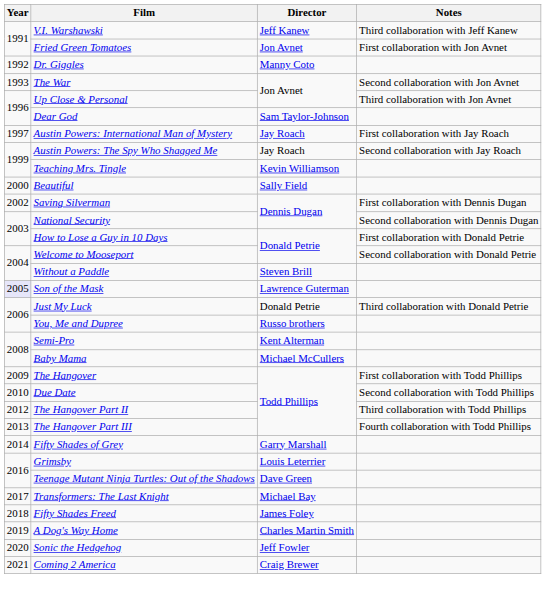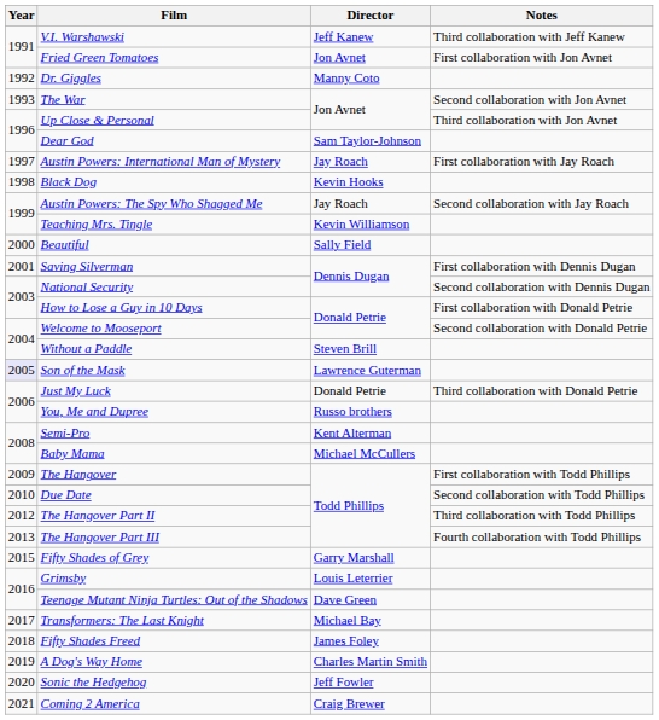+ row: 1998 | Black Dog | Kevin Hooks
Saving Silverman | Year: 2002 -> 2001
Fifty Shades of Grey | Year: 2014 -> 2015
